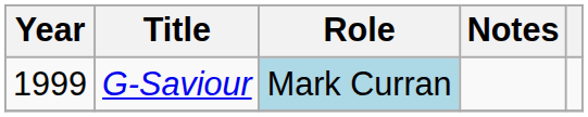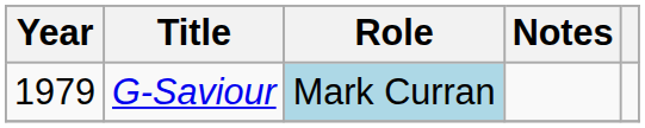G-Saviour | Year: 1999 -> 1979
